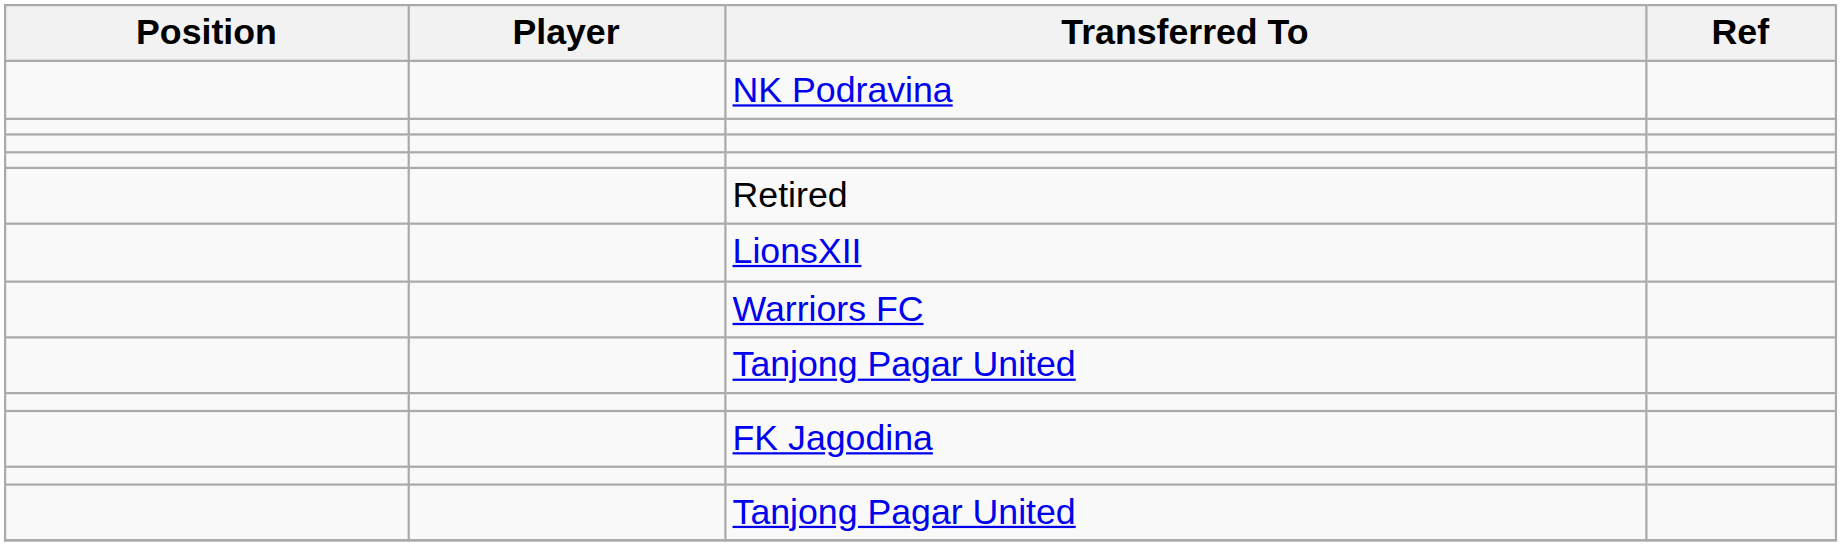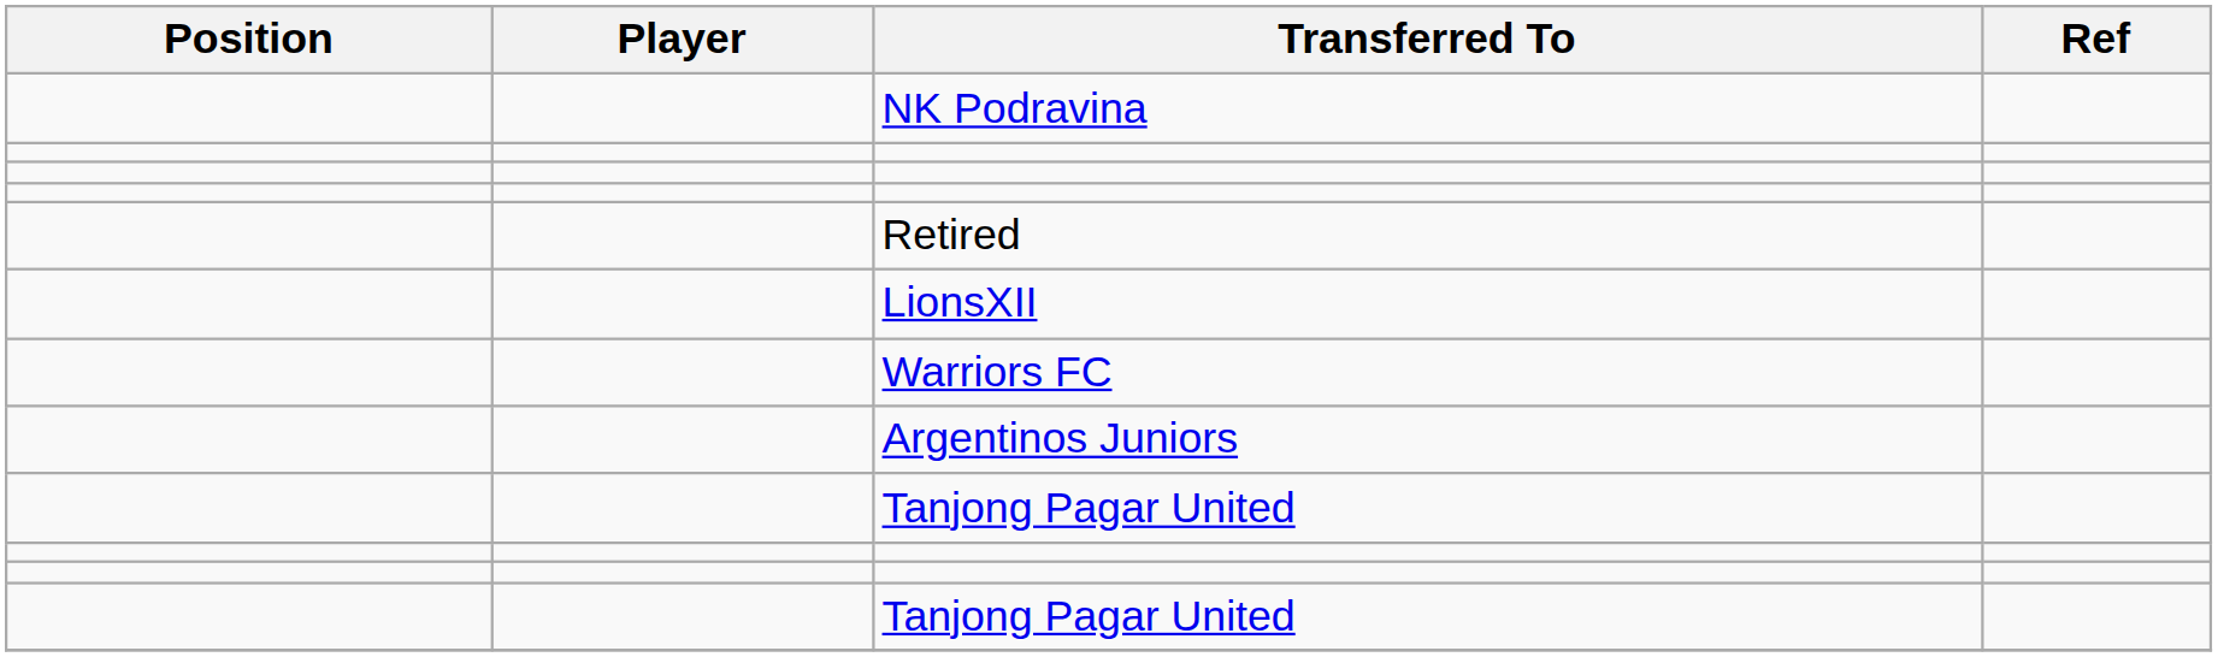+ row: Argentinos Juniors
- row: FK Jagodina
